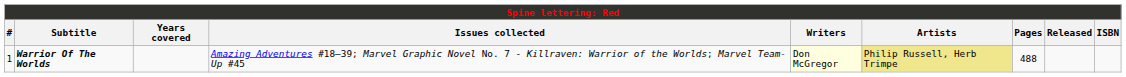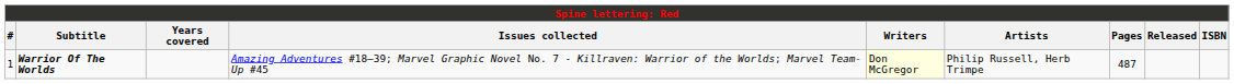Warrior Of The Worlds | Artists: khaki background -> no background
Warrior Of The Worlds | Pages: 488 -> 487
